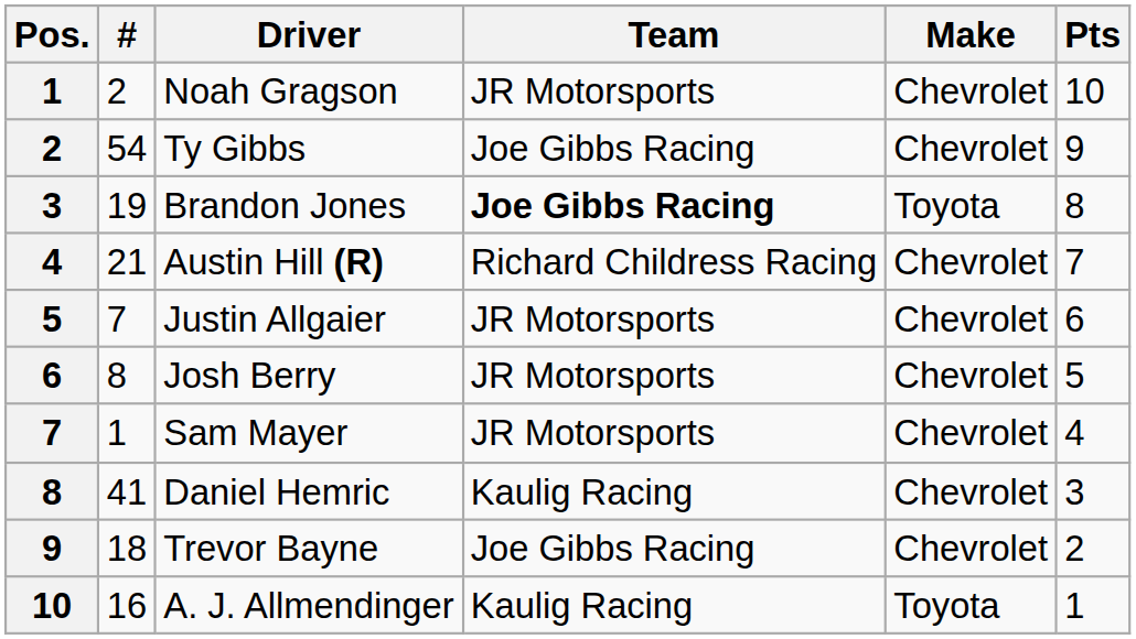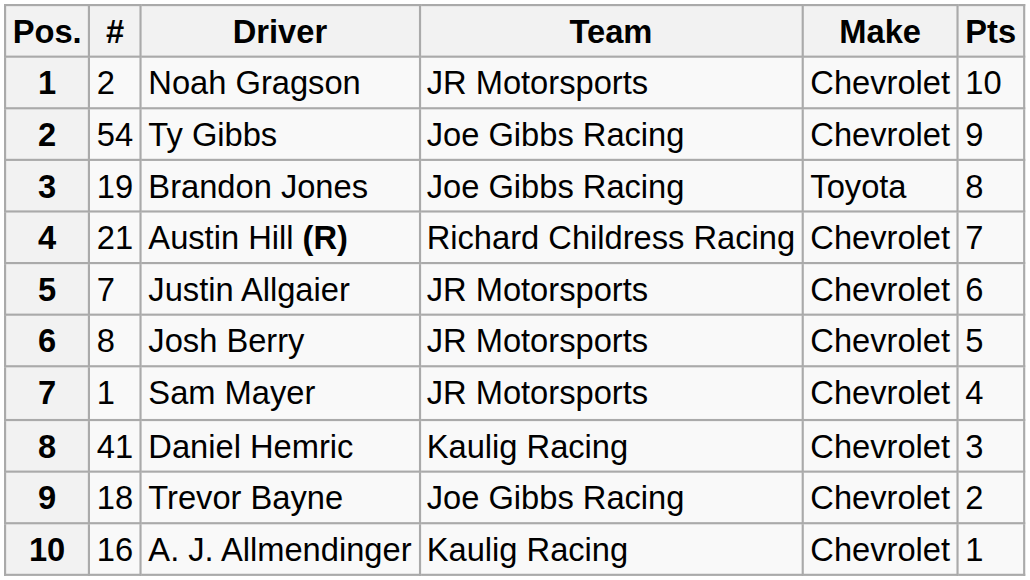Brandon Jones | Team: bold -> normal
A. J. Allmendinger | Make: Toyota -> Chevrolet
